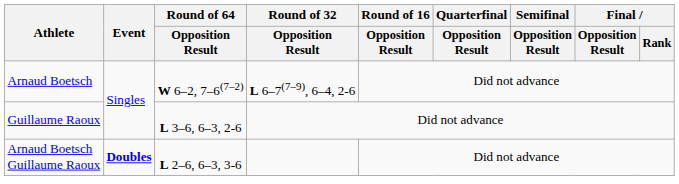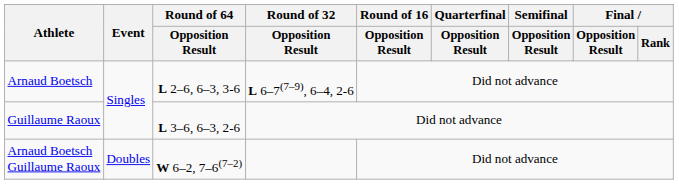Arnaud Boetsch | Round of 64 / Opposition Result: W 6–2, 7–6(7–2) -> L 2–6, 6–3, 3-6
Arnaud Boetsch Guillaume Raoux | Event: bold -> normal
Arnaud Boetsch Guillaume Raoux | Round of 64 / Opposition Result: L 2–6, 6–3, 3-6 -> W 6–2, 7–6(7–2)
